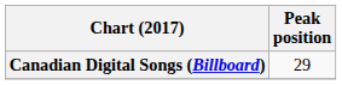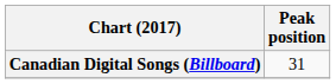Canadian Digital Songs (Billboard) | Peak position: 29 -> 31
